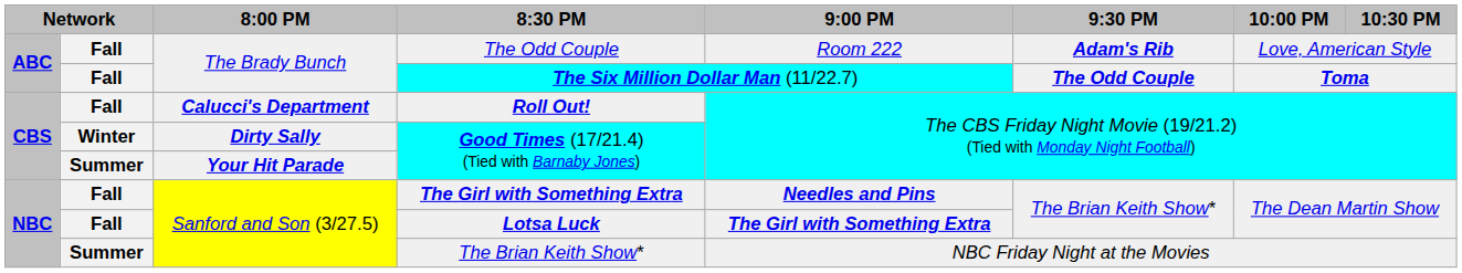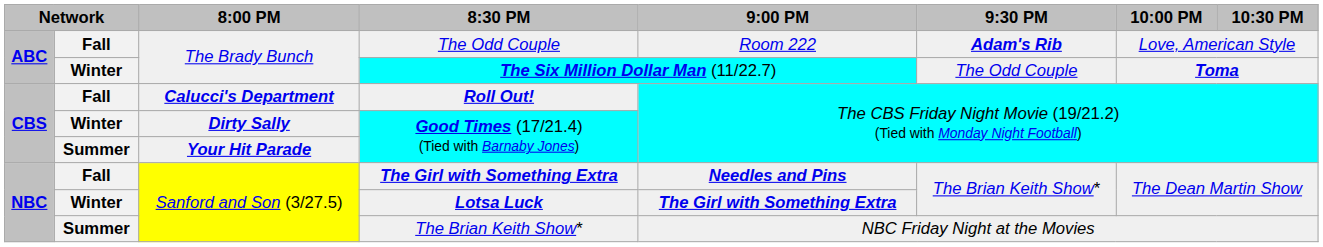The Six Million Dollar Man (11/22.7) | column 2: Fall -> Winter
The Six Million Dollar Man (11/22.7) | 9:30 PM: bold -> normal
Lotsa Luck | column 2: Fall -> Winter
